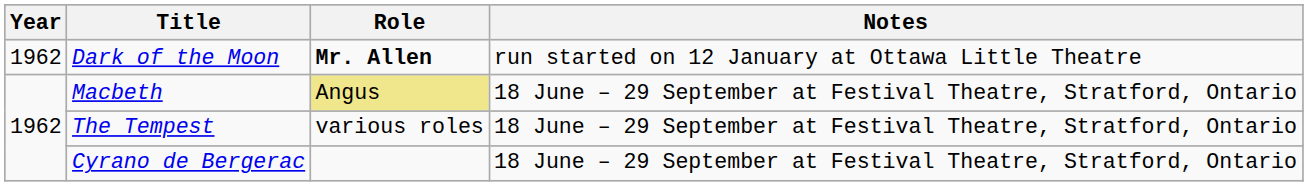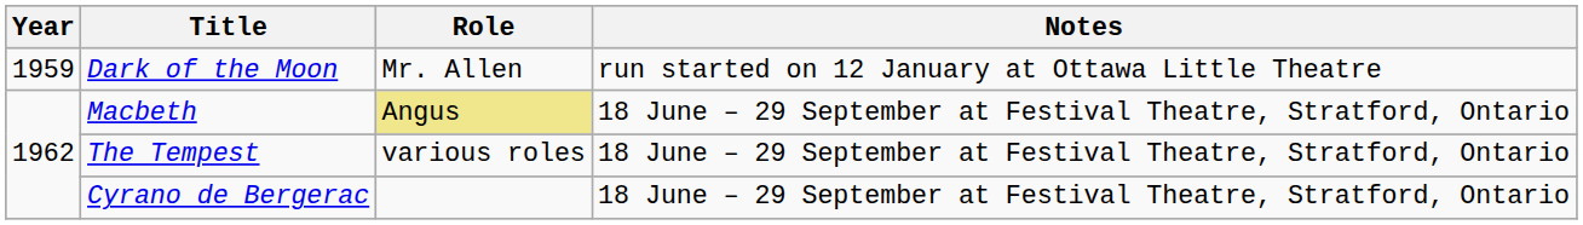Dark of the Moon | Year: 1962 -> 1959
Dark of the Moon | Role: bold -> normal
